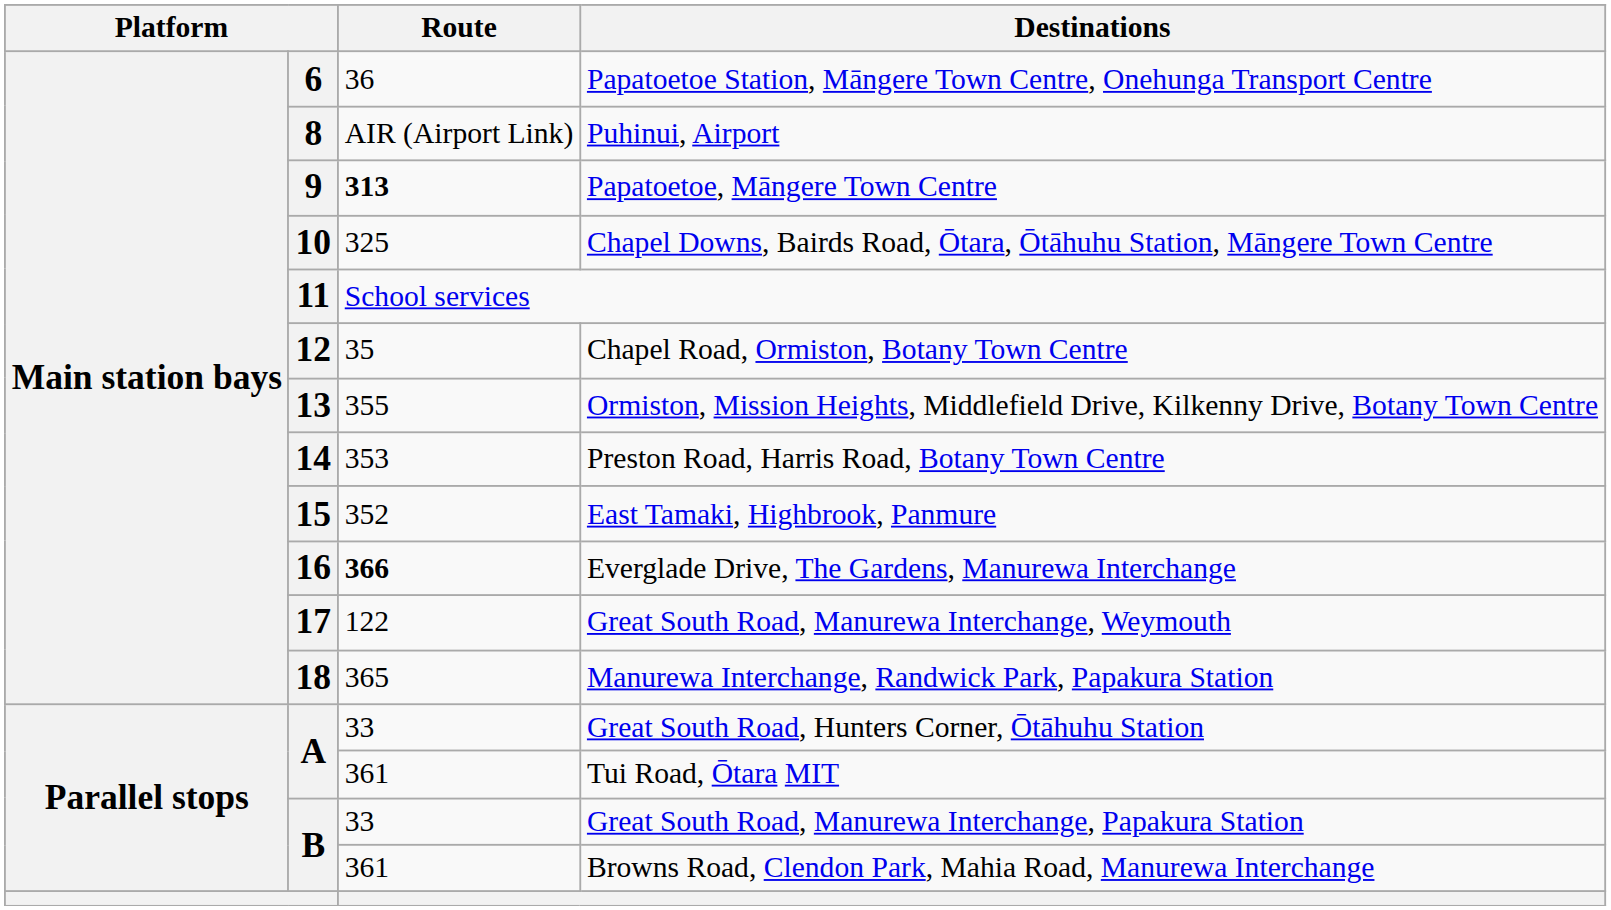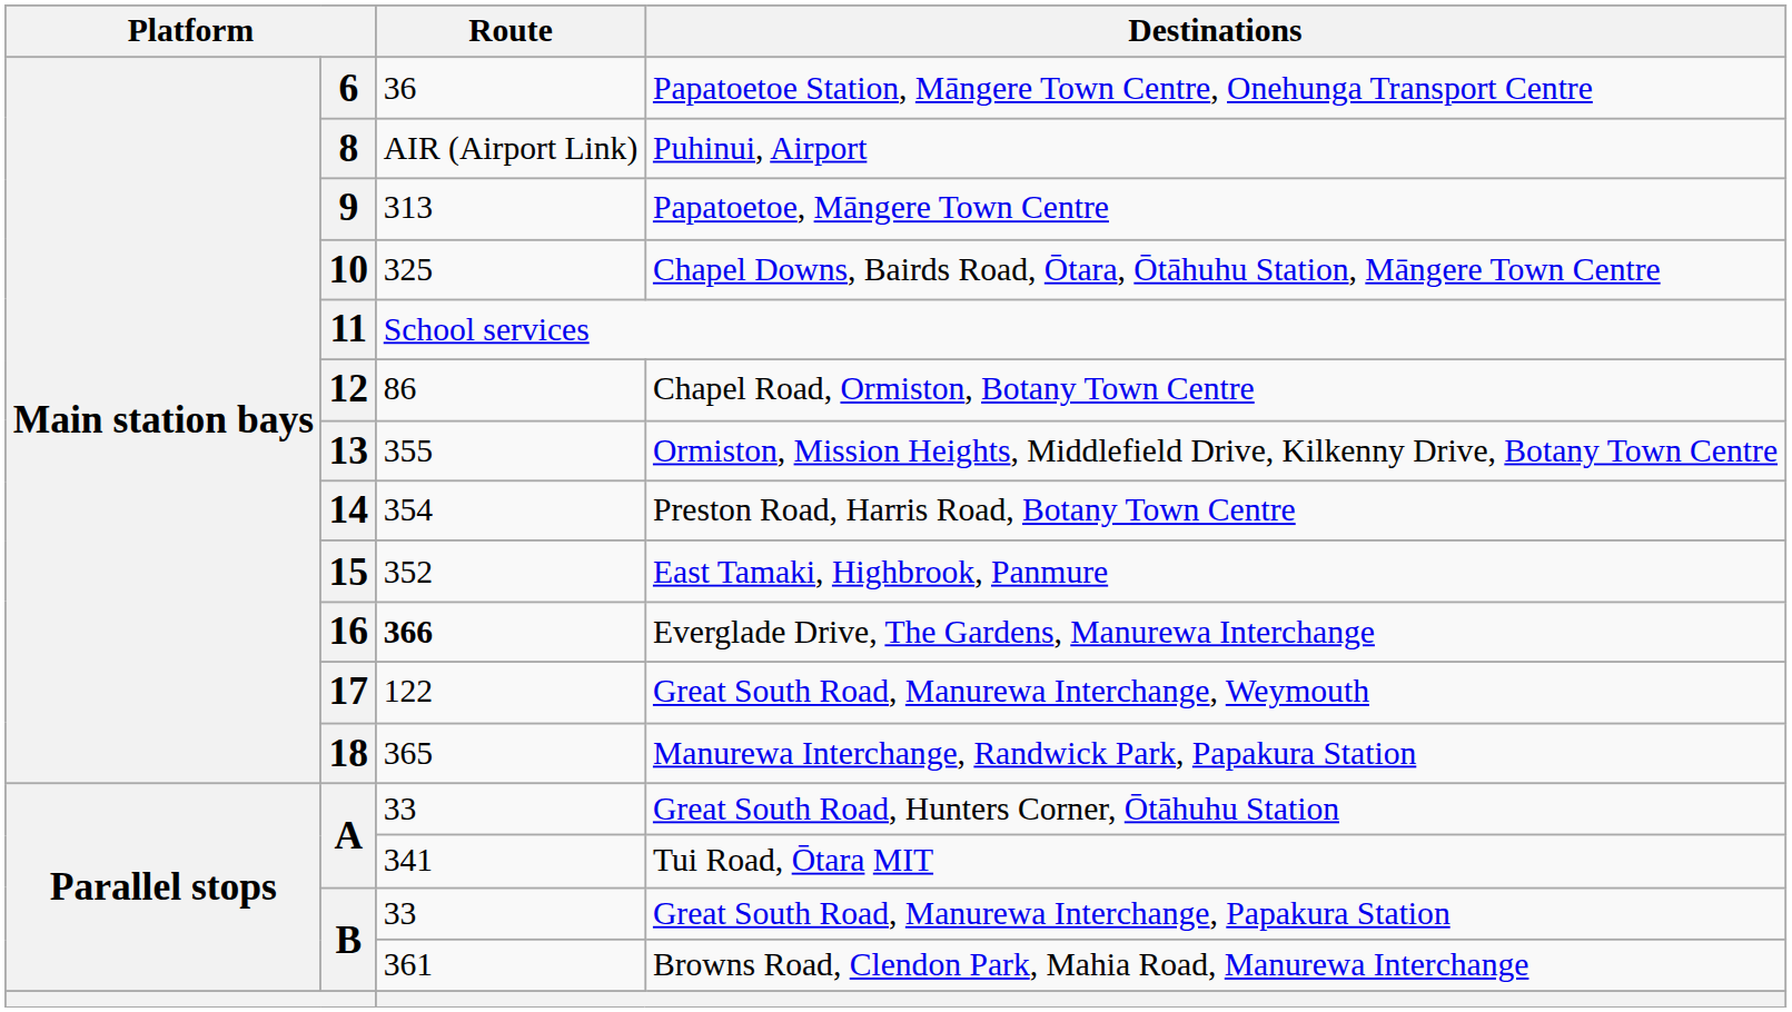Papatoetoe, Māngere Town Centre | Route: bold -> normal
Chapel Road, Ormiston, Botany Town Centre | Route: 35 -> 86
Preston Road, Harris Road, Botany Town Centre | Route: 353 -> 354
Tui Road, Ōtara MIT | Route: 361 -> 341
